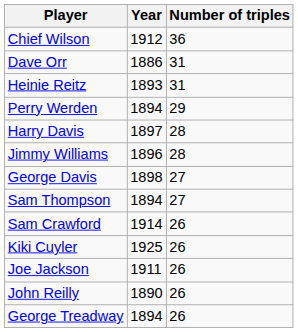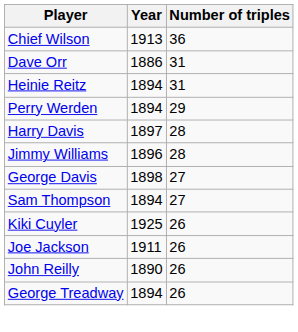Chief Wilson | Year: 1912 -> 1913
Heinie Reitz | Year: 1893 -> 1894
- row: Sam Crawford | 1914 | 26
